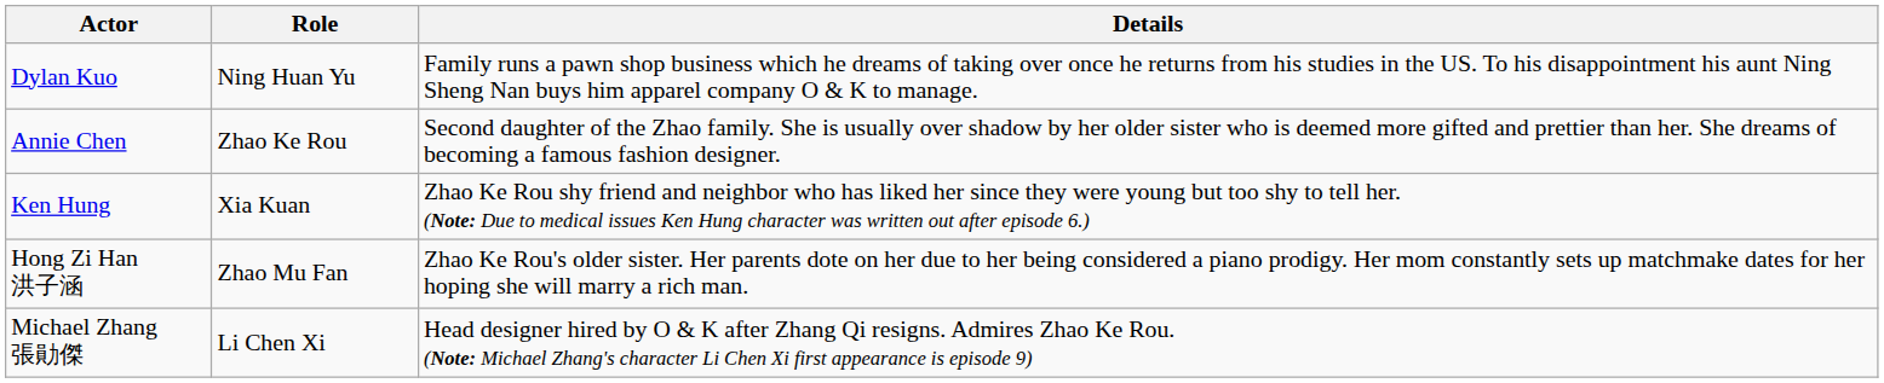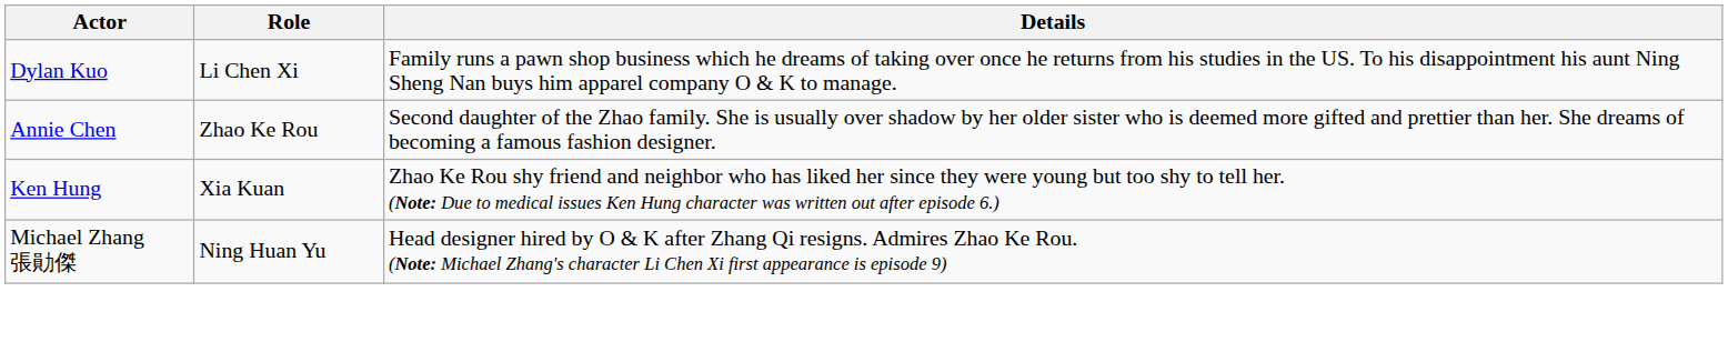Dylan Kuo | Role: Ning Huan Yu -> Li Chen Xi
- row: Hong Zi Han 洪子涵 | Zhao Mu Fan | Zhao Ke Rou's older sister. Her parents dote on her due to her being considered a piano prodigy. Her mom constantly sets up matchmake dates for her hoping she will marry a rich man.
Michael Zhang 張勛傑 | Role: Li Chen Xi -> Ning Huan Yu
